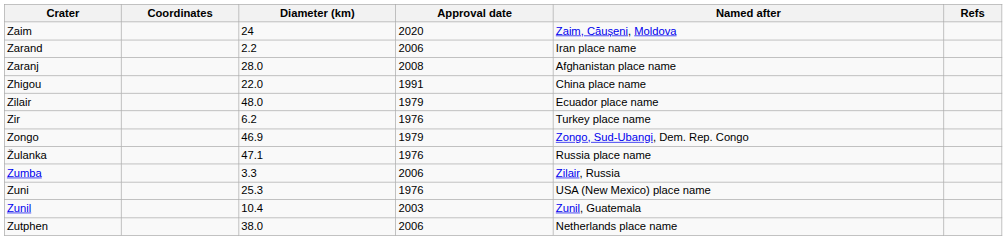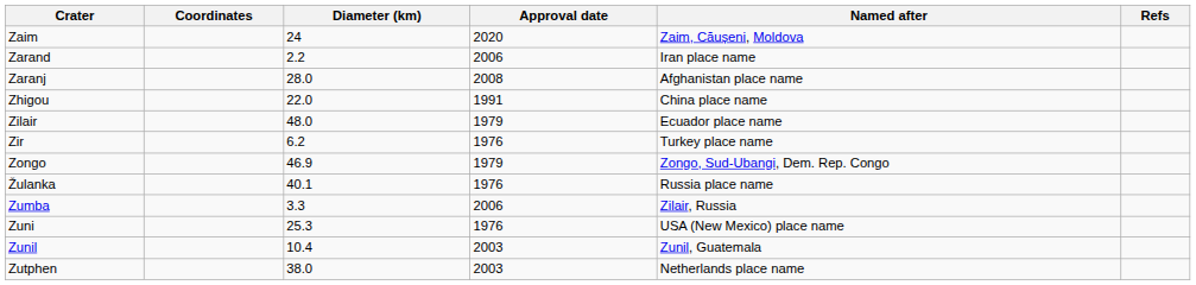Žulanka | Diameter (km): 47.1 -> 40.1
Zutphen | Approval date: 2006 -> 2003
